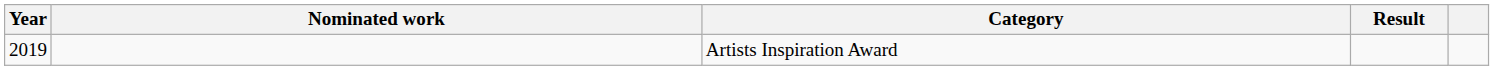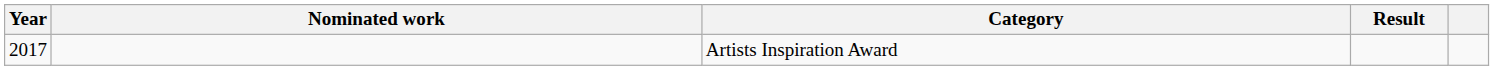Artists Inspiration Award | Year: 2019 -> 2017
